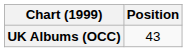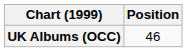UK Albums (OCC) | Position: 43 -> 46
